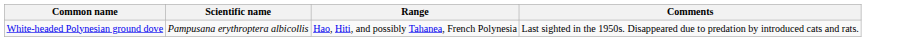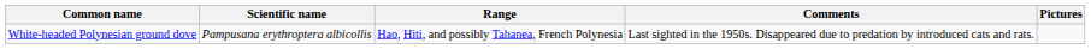+ column: Pictures
